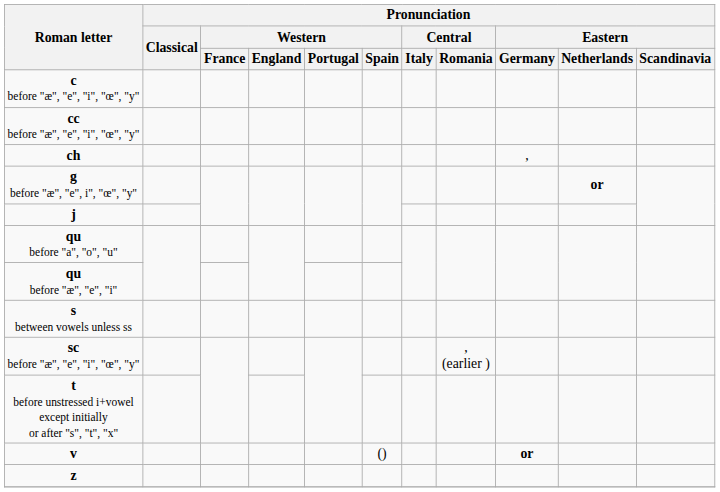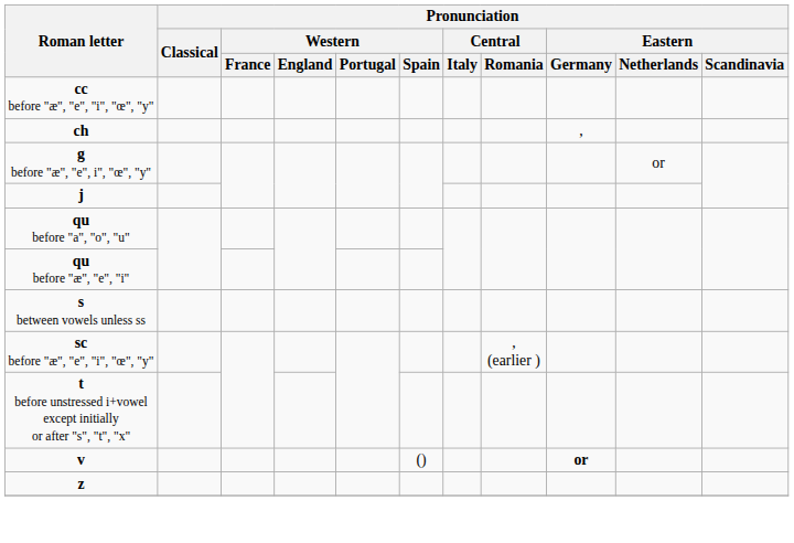- row: c before "æ", "e", "i", "œ", "y"
g before "æ", "e", i", "œ", "y" | Pronunciation / Eastern / Netherlands: bold -> normal
